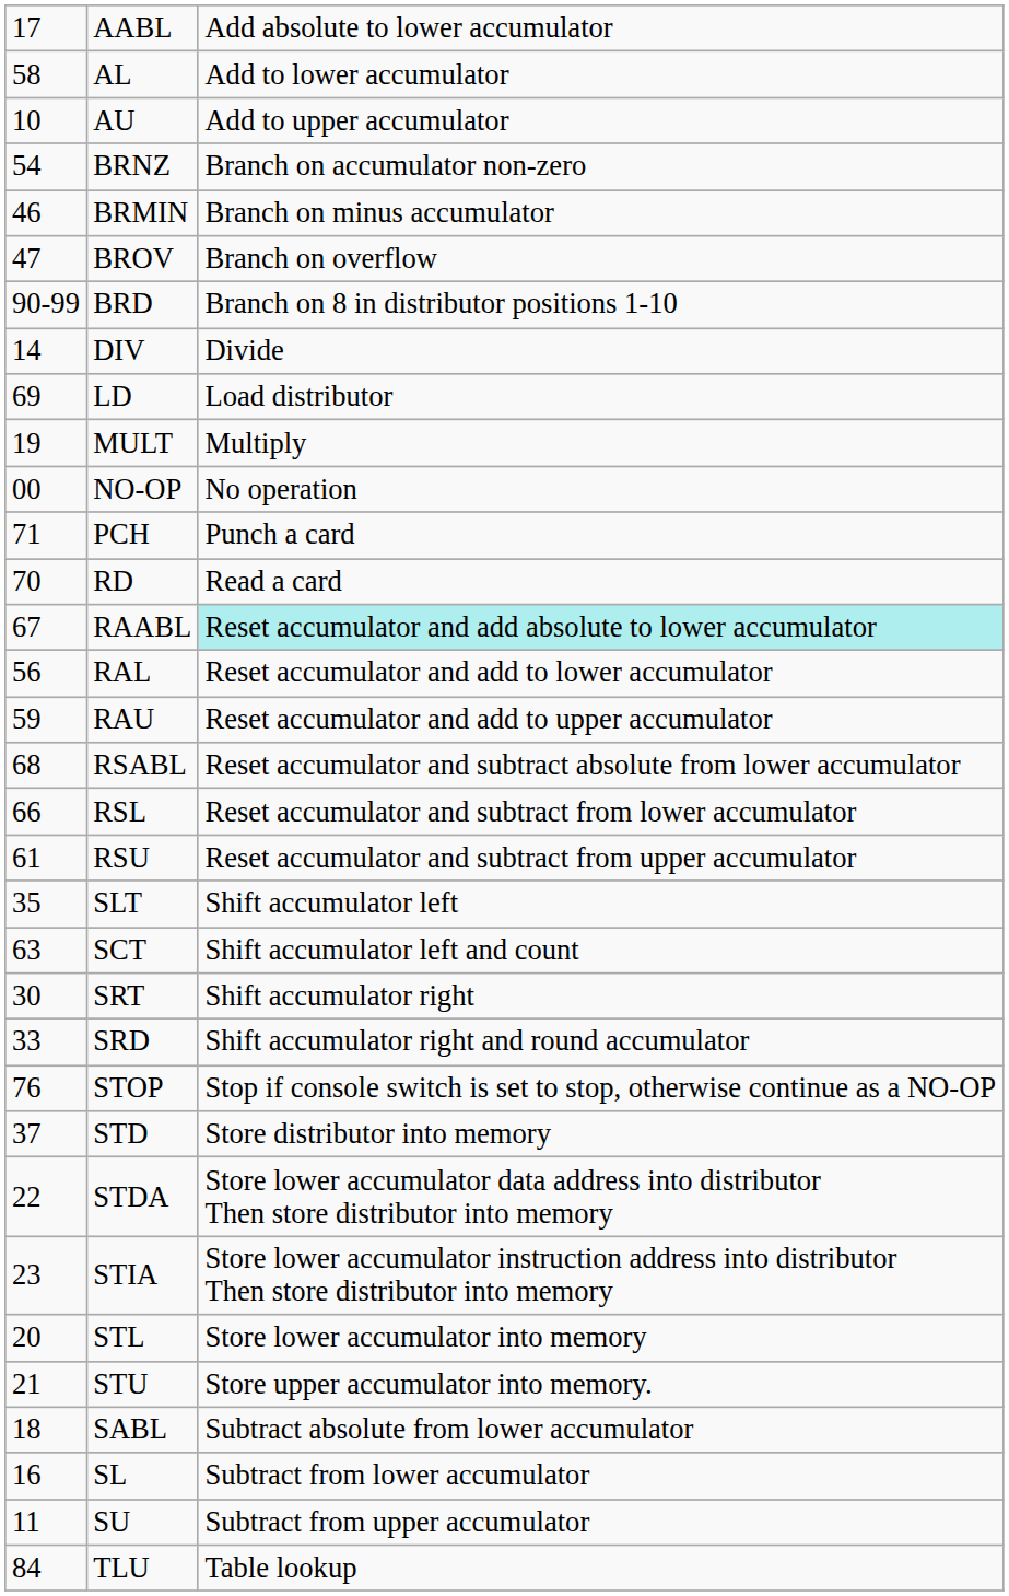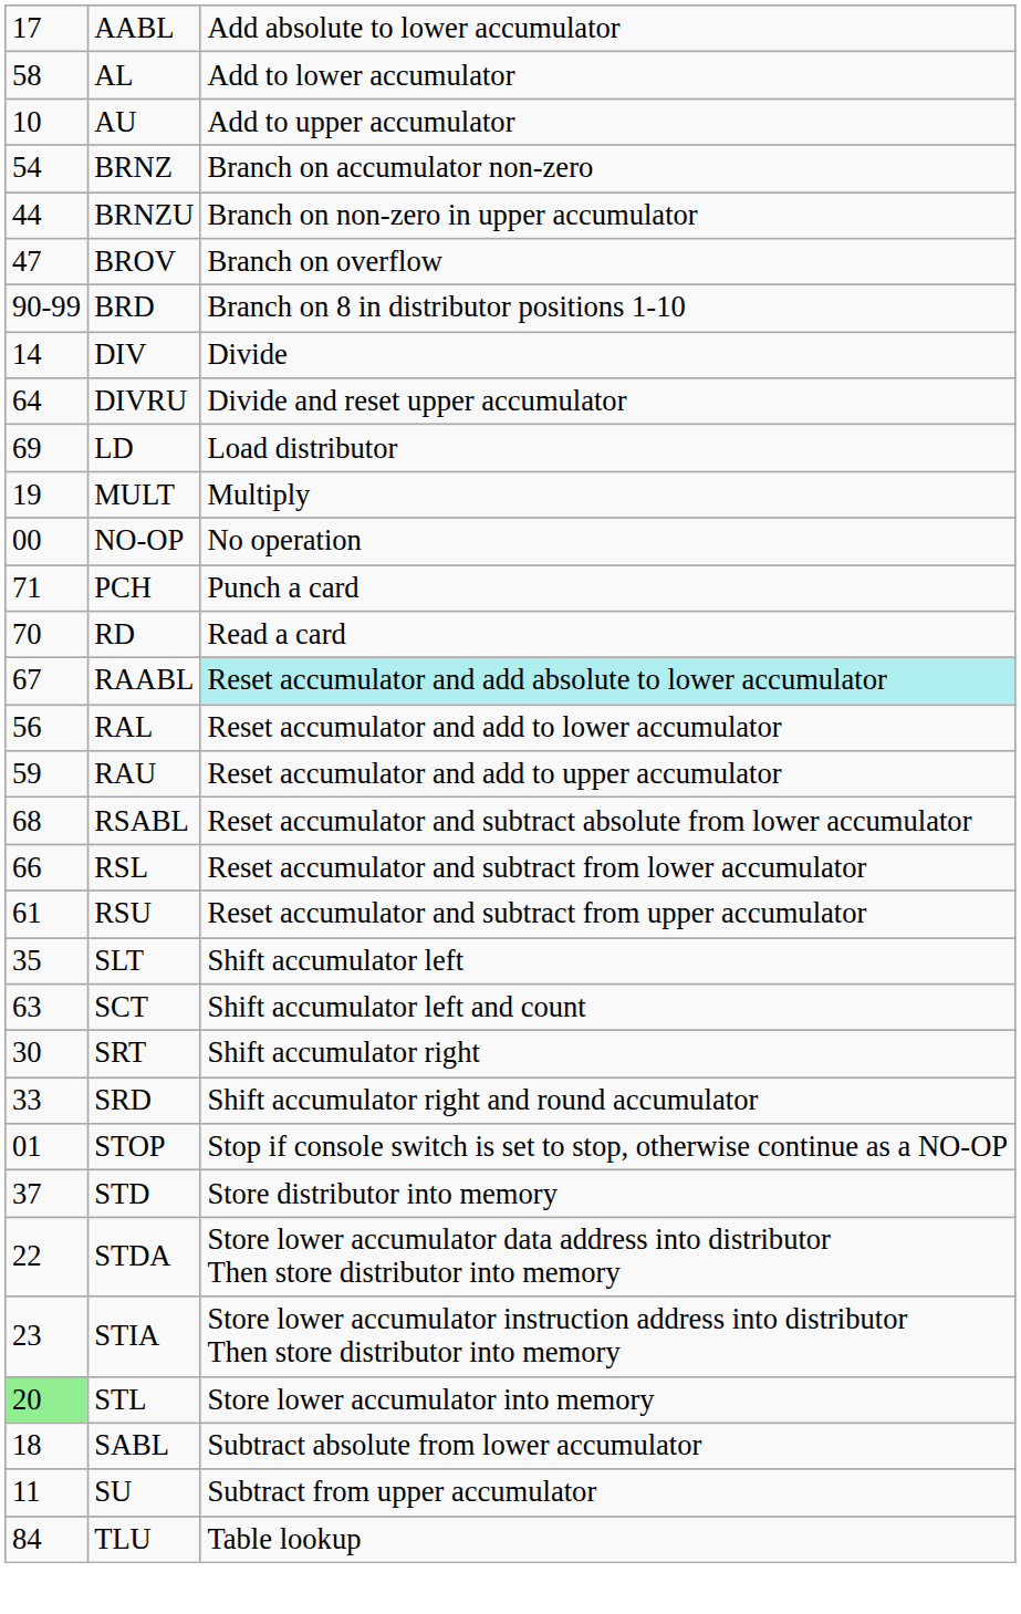- row: 46 | BRMIN | Branch on minus accumulator
+ row: 44 | BRNZU | Branch on non-zero in upper accumulator
+ row: 64 | DIVRU | Divide and reset upper accumulator
STOP | column 1: 76 -> 01
STL | column 1: no background -> lightgreen background
- row: 21 | STU | Store upper accumulator into memory.
- row: 16 | SL | Subtract from lower accumulator
